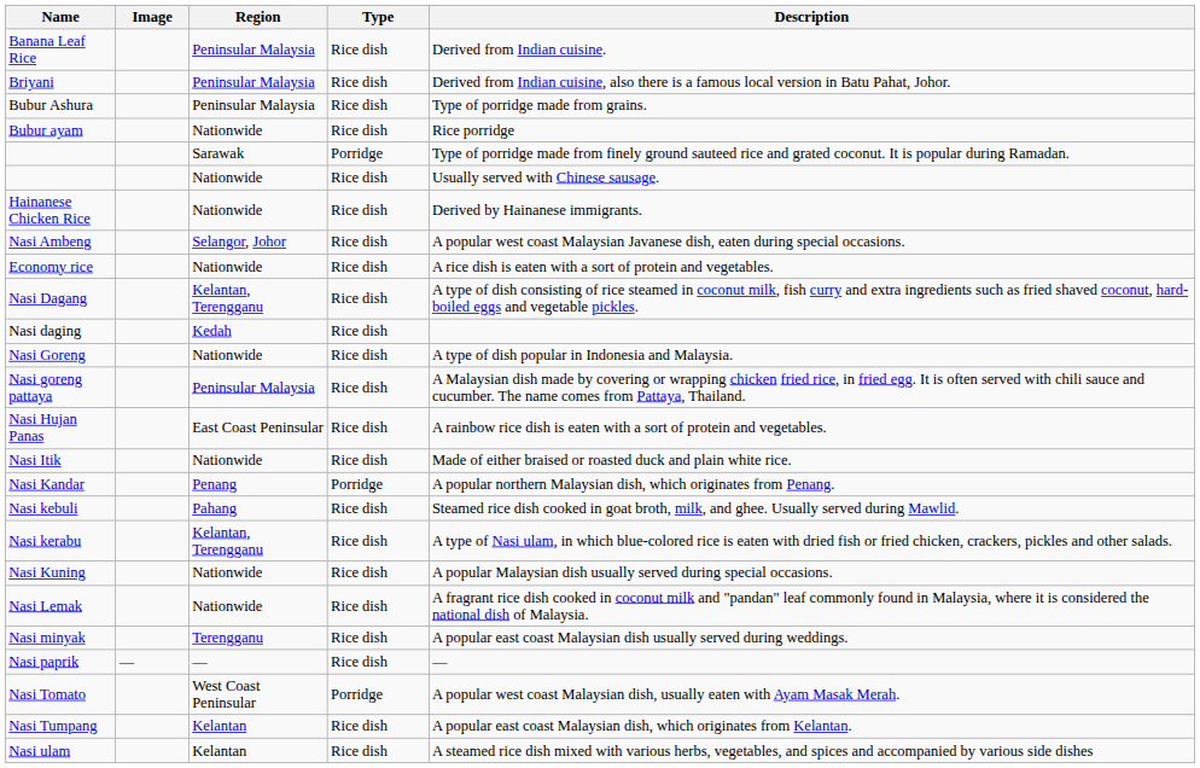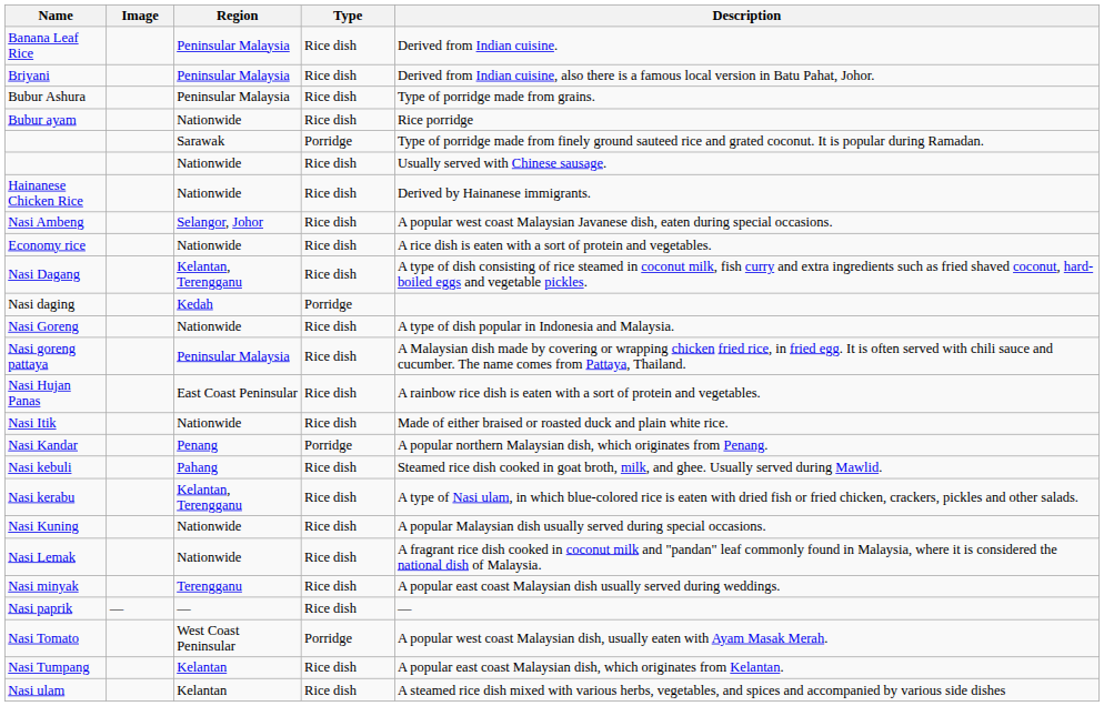Nasi daging | Type: Rice dish -> Porridge
